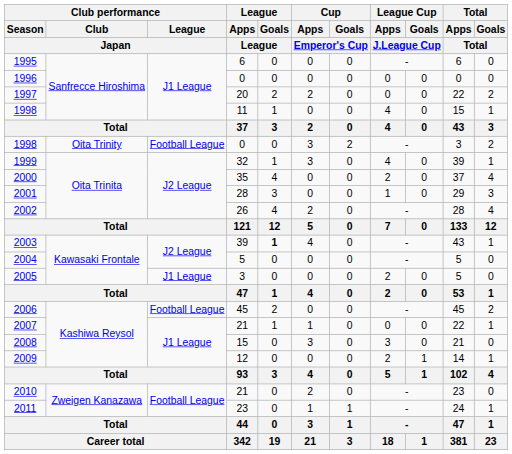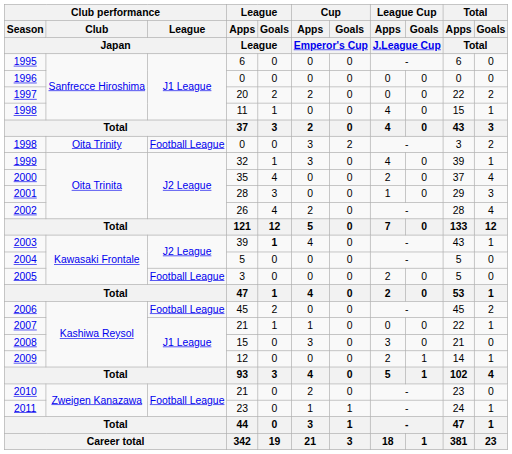2005 | Club performance / League / Japan: J1 League -> Football League
